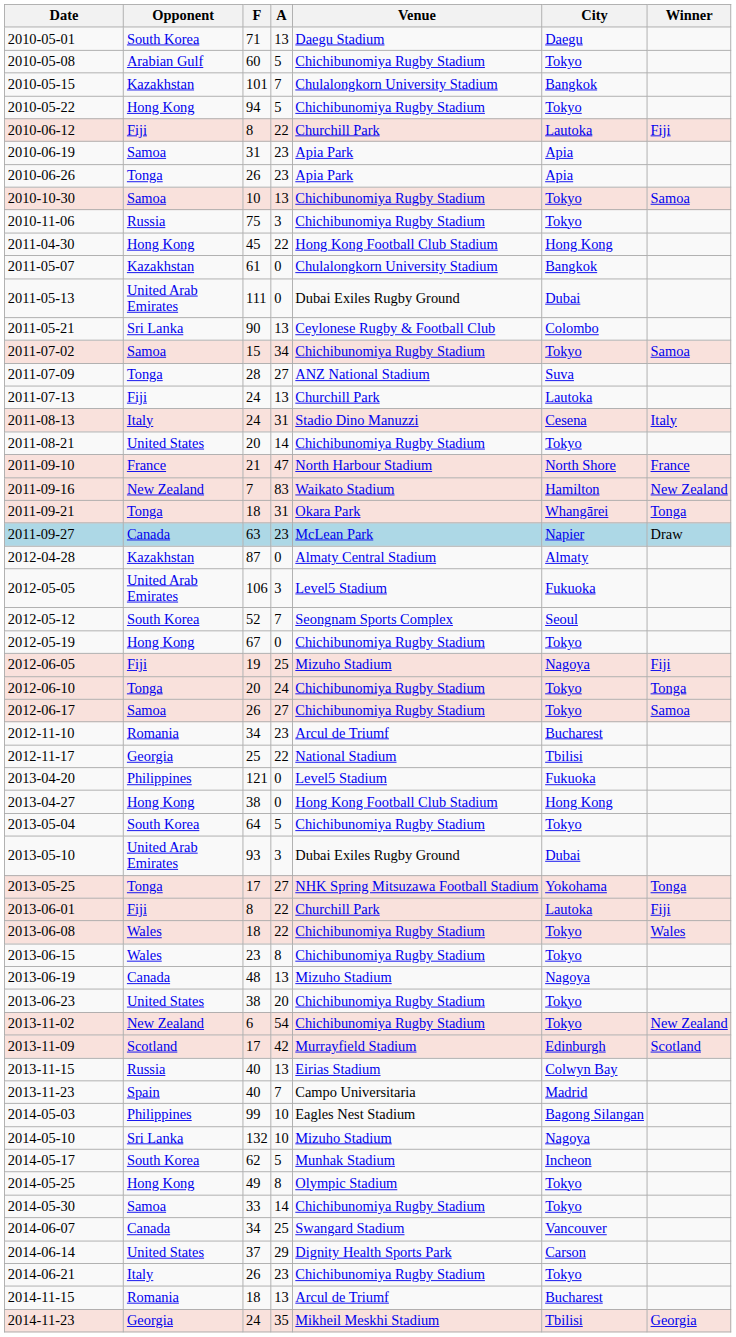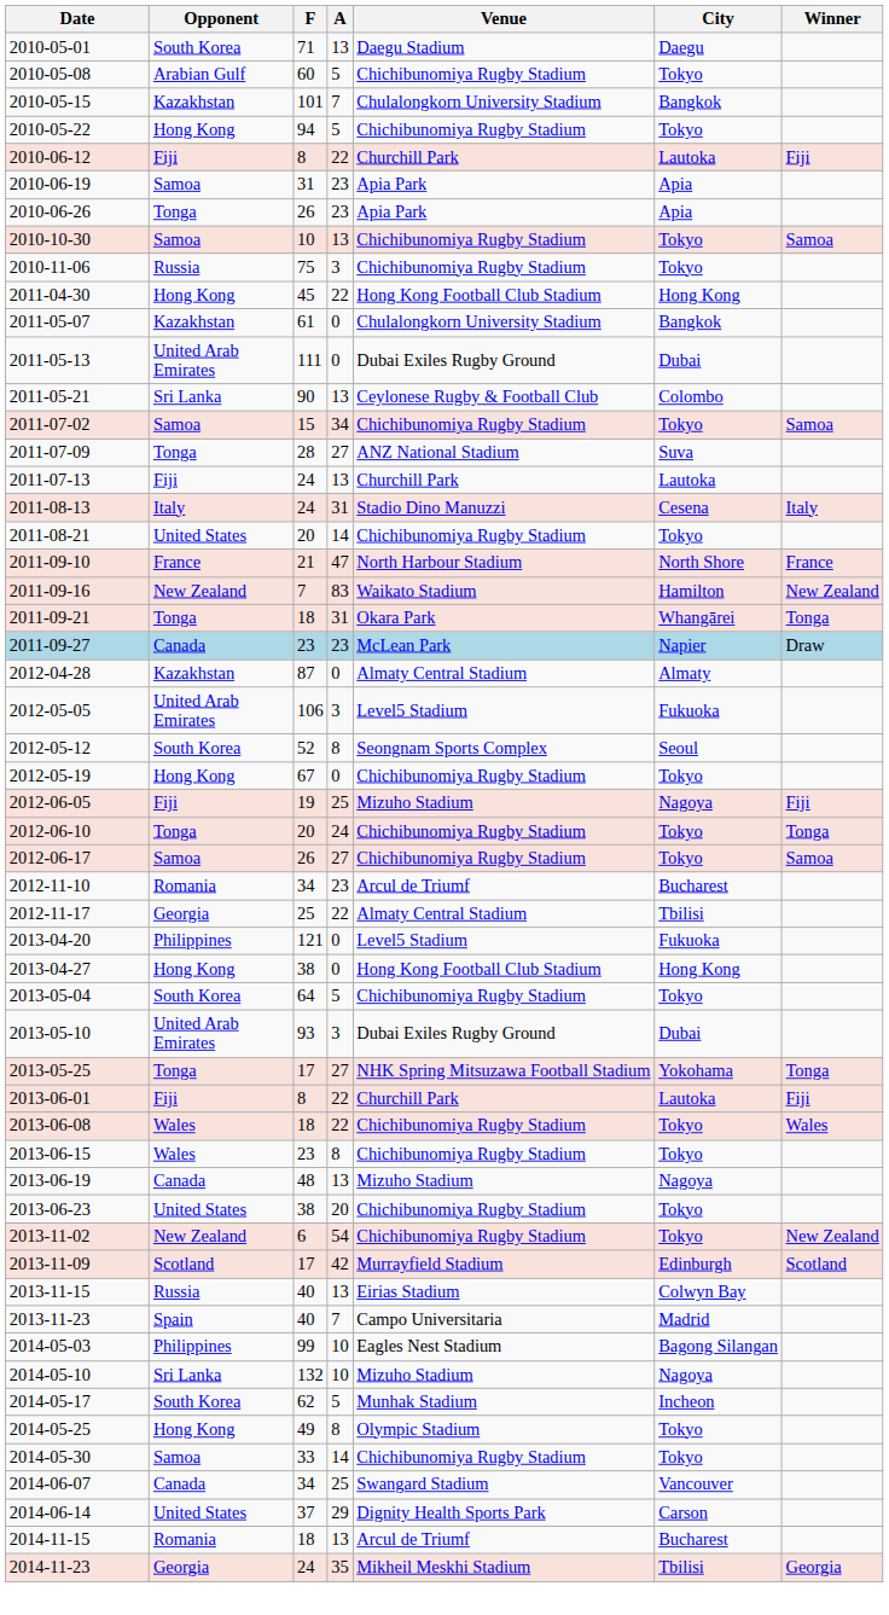2011-09-27 | F: 63 -> 23
2012-05-12 | A: 7 -> 8
2012-11-17 | Venue: National Stadium -> Almaty Central Stadium
- row: 2014-06-21 | Italy | 26 | 23 | Chichibunomiya Rugby Stadium | Tokyo
